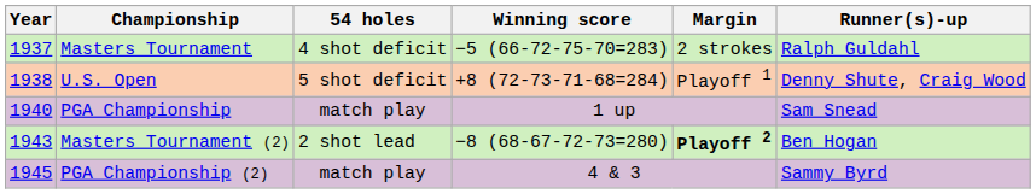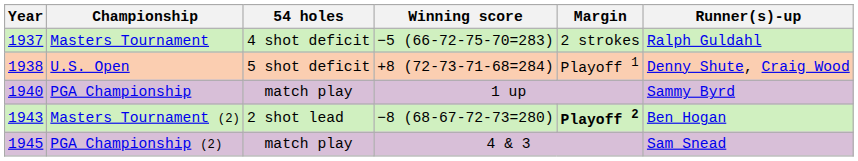PGA Championship | Runner(s)-up: Sam Snead -> Sammy Byrd
PGA Championship (2) | Runner(s)-up: Sammy Byrd -> Sam Snead
